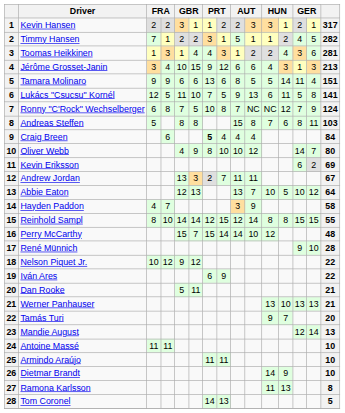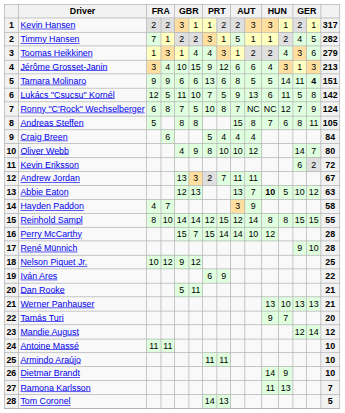Toomas Heikkinen | column 15: 281 -> 279
Tamara Molinaro | column 14: normal -> bold
Lukács "Csucsu" Kornél | column 15: 141 -> 142
Andreas Steffen | column 15: 103 -> 105
Craig Breen | column 7: bold -> normal
Kevin Eriksson | column 15: 69 -> 72
Abbie Eaton | column 11: normal -> bold
Abbie Eaton | column 15: 64 -> 63
Perry McCarthy | column 15: 48 -> 28
Nelson Piquet Jr. | column 15: 22 -> 25
Mandie August | column 15: 13 -> 12
Ramona Karlsson | column 15: 8 -> 7
